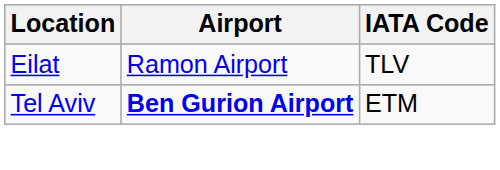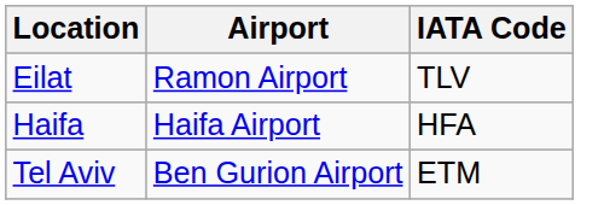+ row: Haifa | Haifa Airport | HFA
Tel Aviv | Airport: bold -> normal
